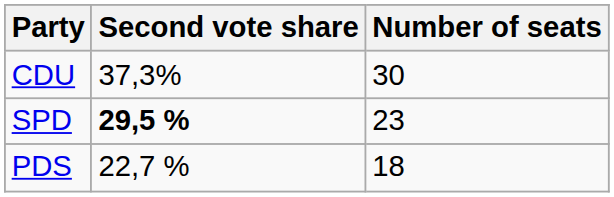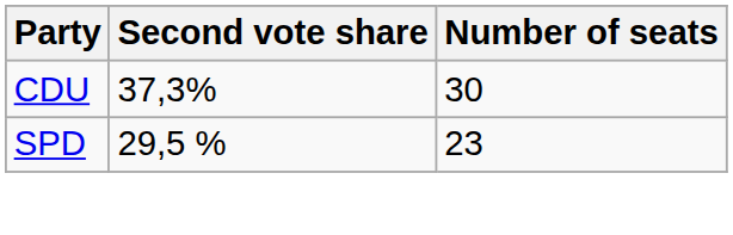SPD | Second vote share: bold -> normal
- row: PDS | 22,7 % | 18
